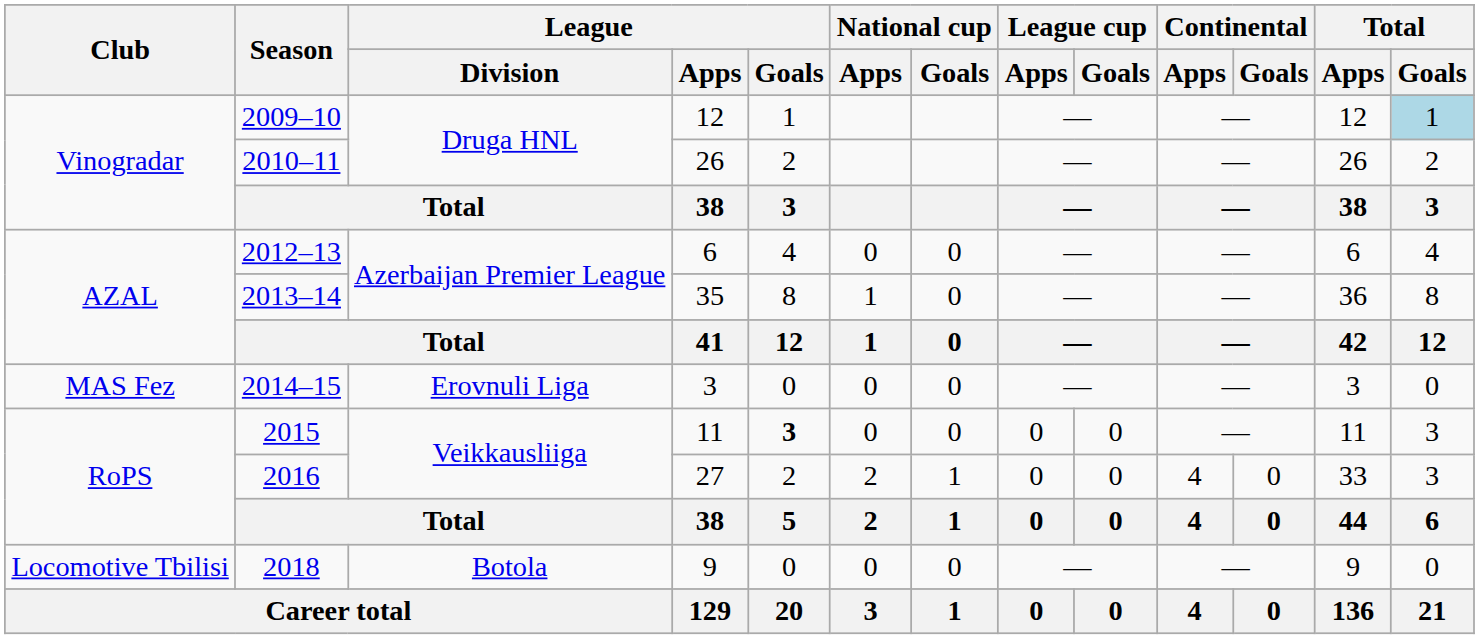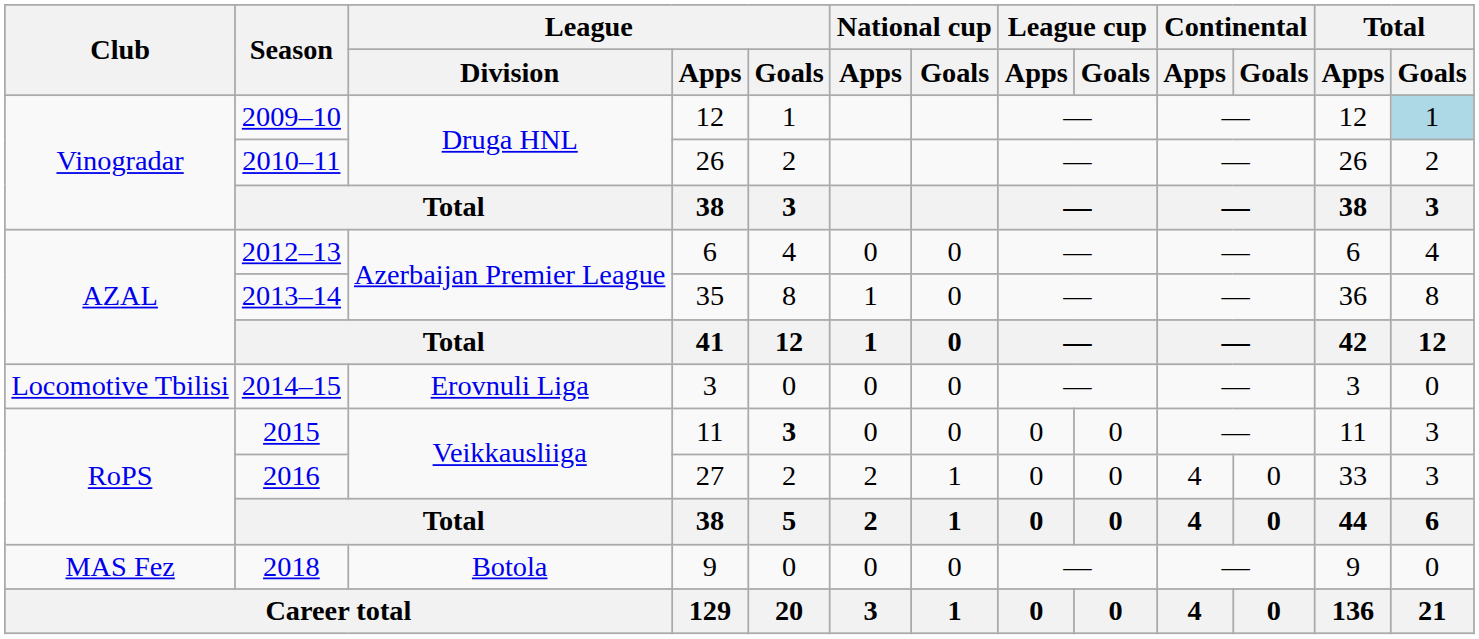2014–15 | Club: MAS Fez -> Locomotive Tbilisi
2018 | Club: Locomotive Tbilisi -> MAS Fez
